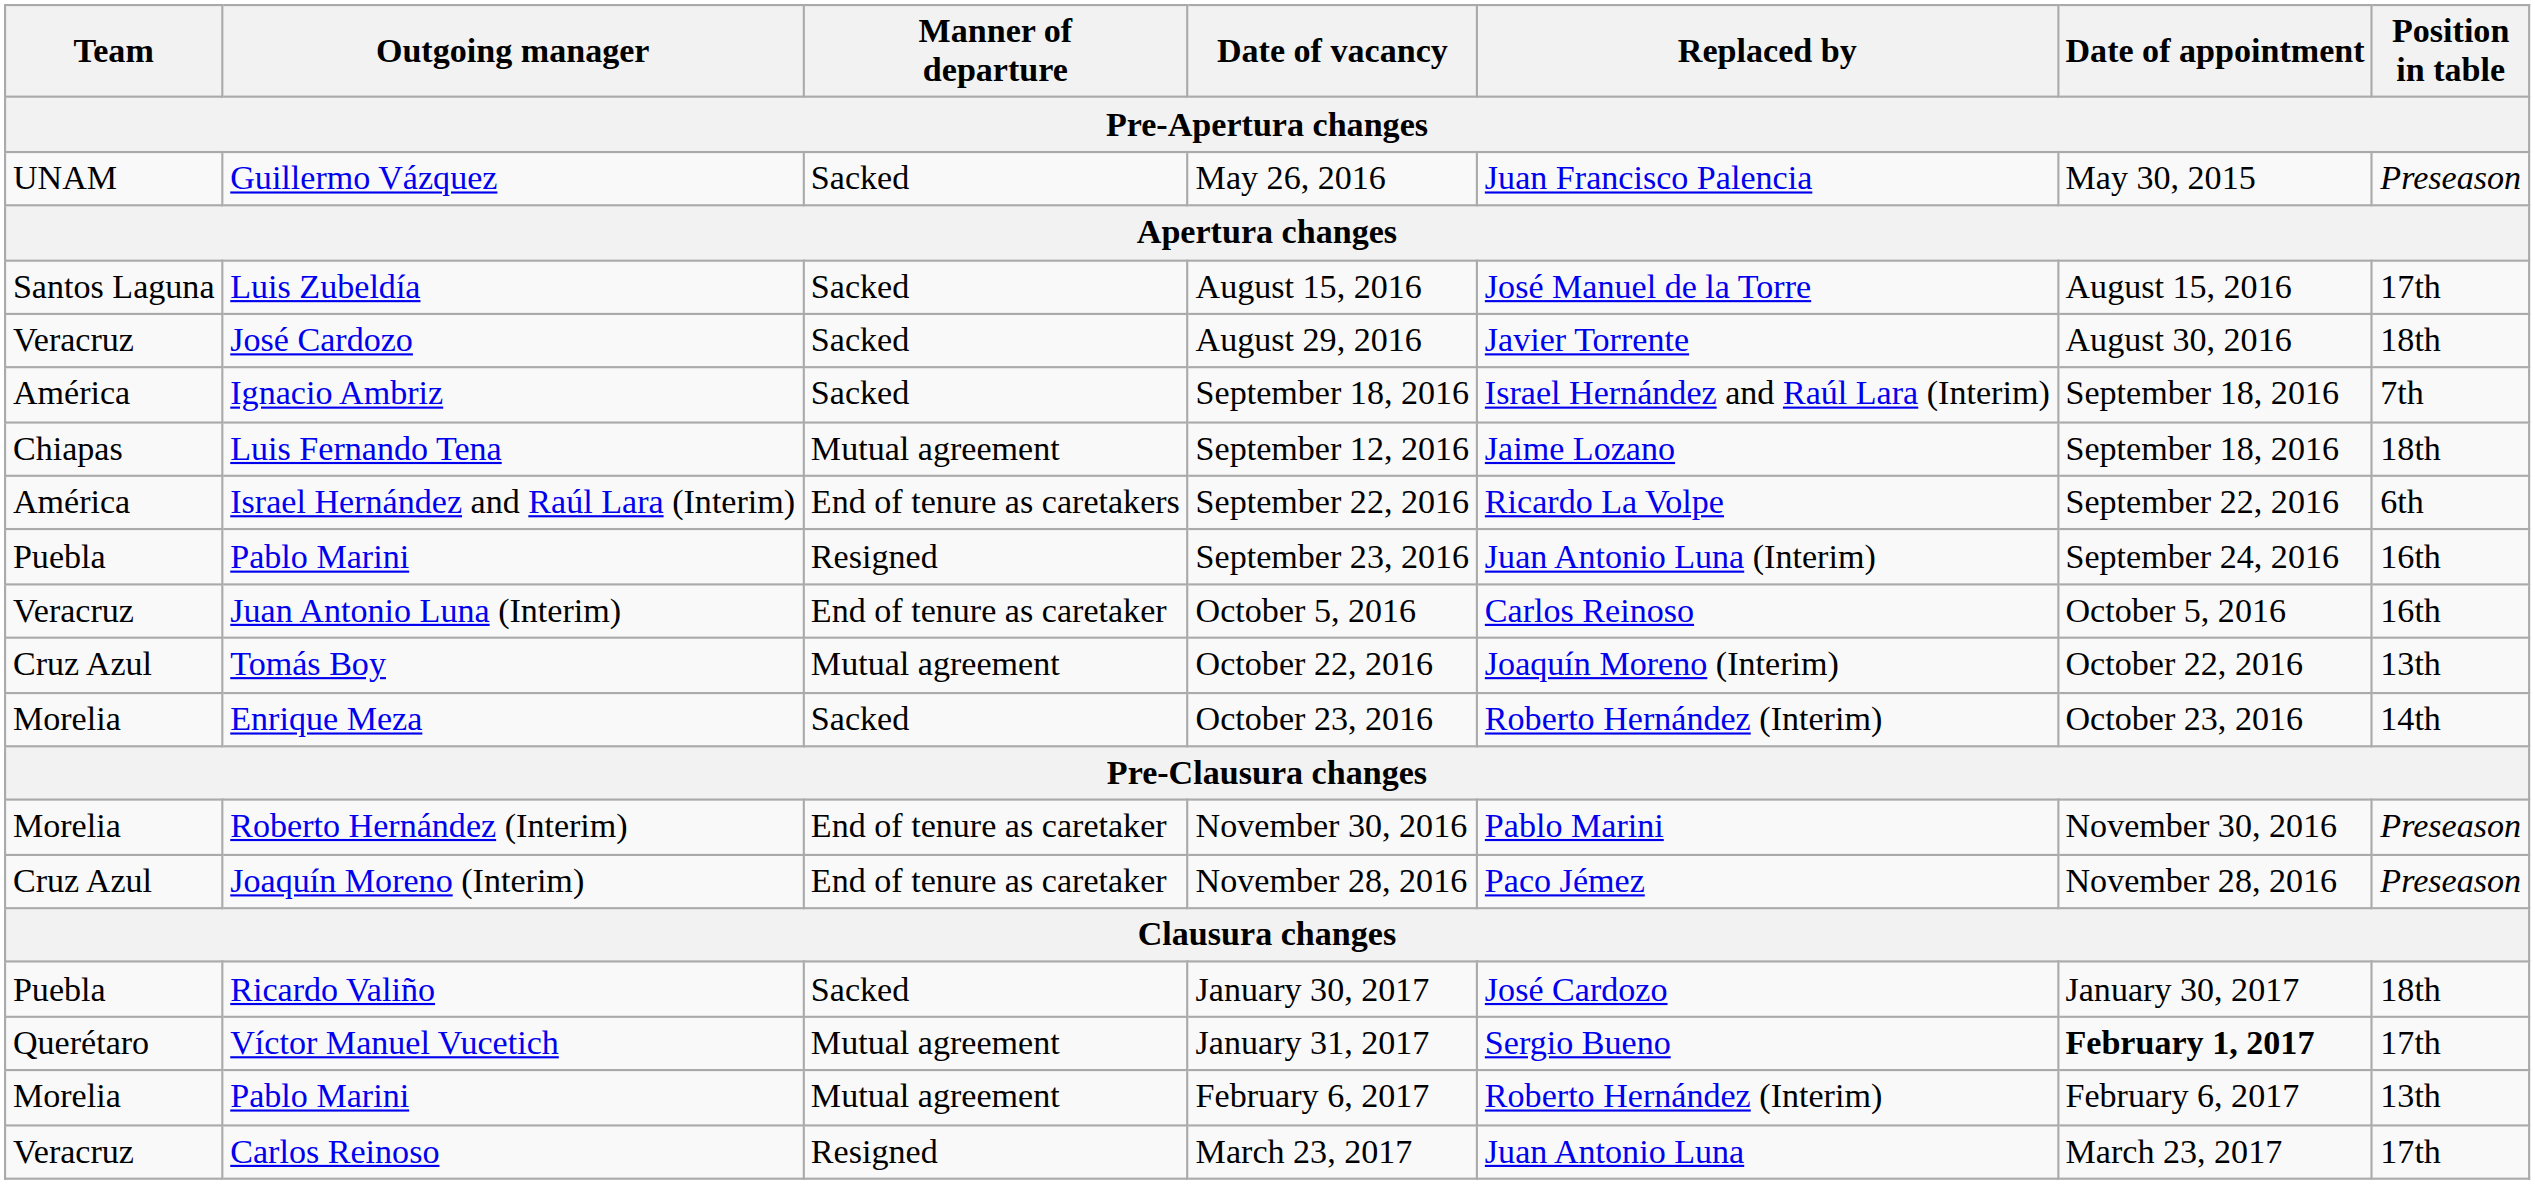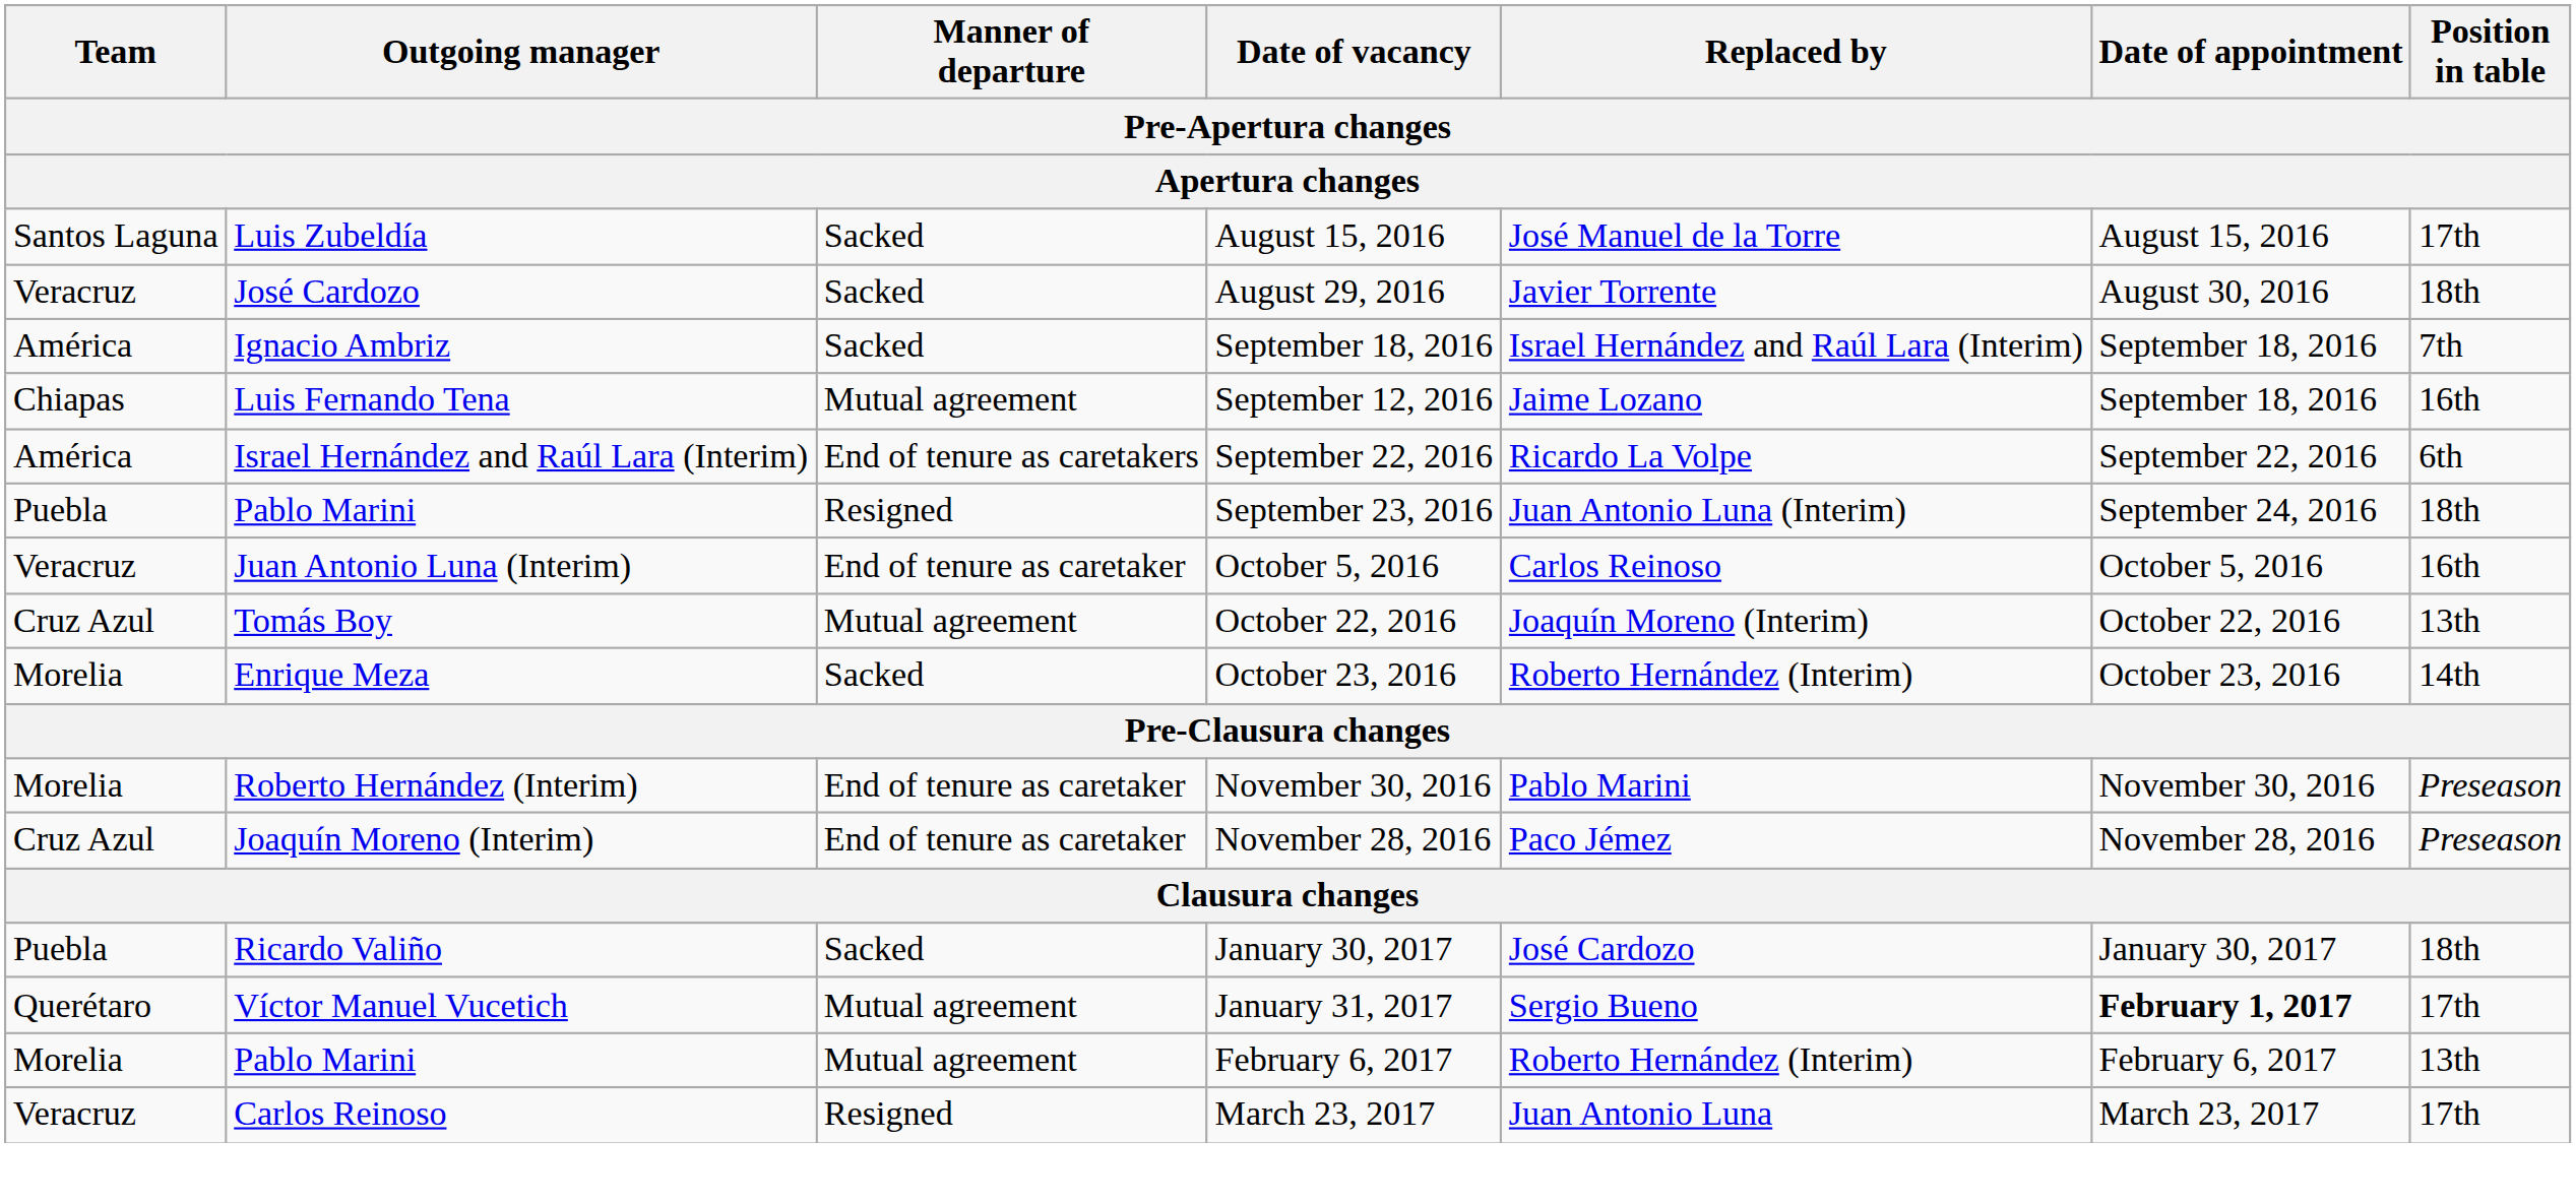- row: UNAM | Guillermo Vázquez | Sacked | May 26, 2016 | Juan Francisco Palencia | May 30, 2015 | Preseason
September 12, 2016 | Position in table: 18th -> 16th
September 23, 2016 | Position in table: 16th -> 18th
